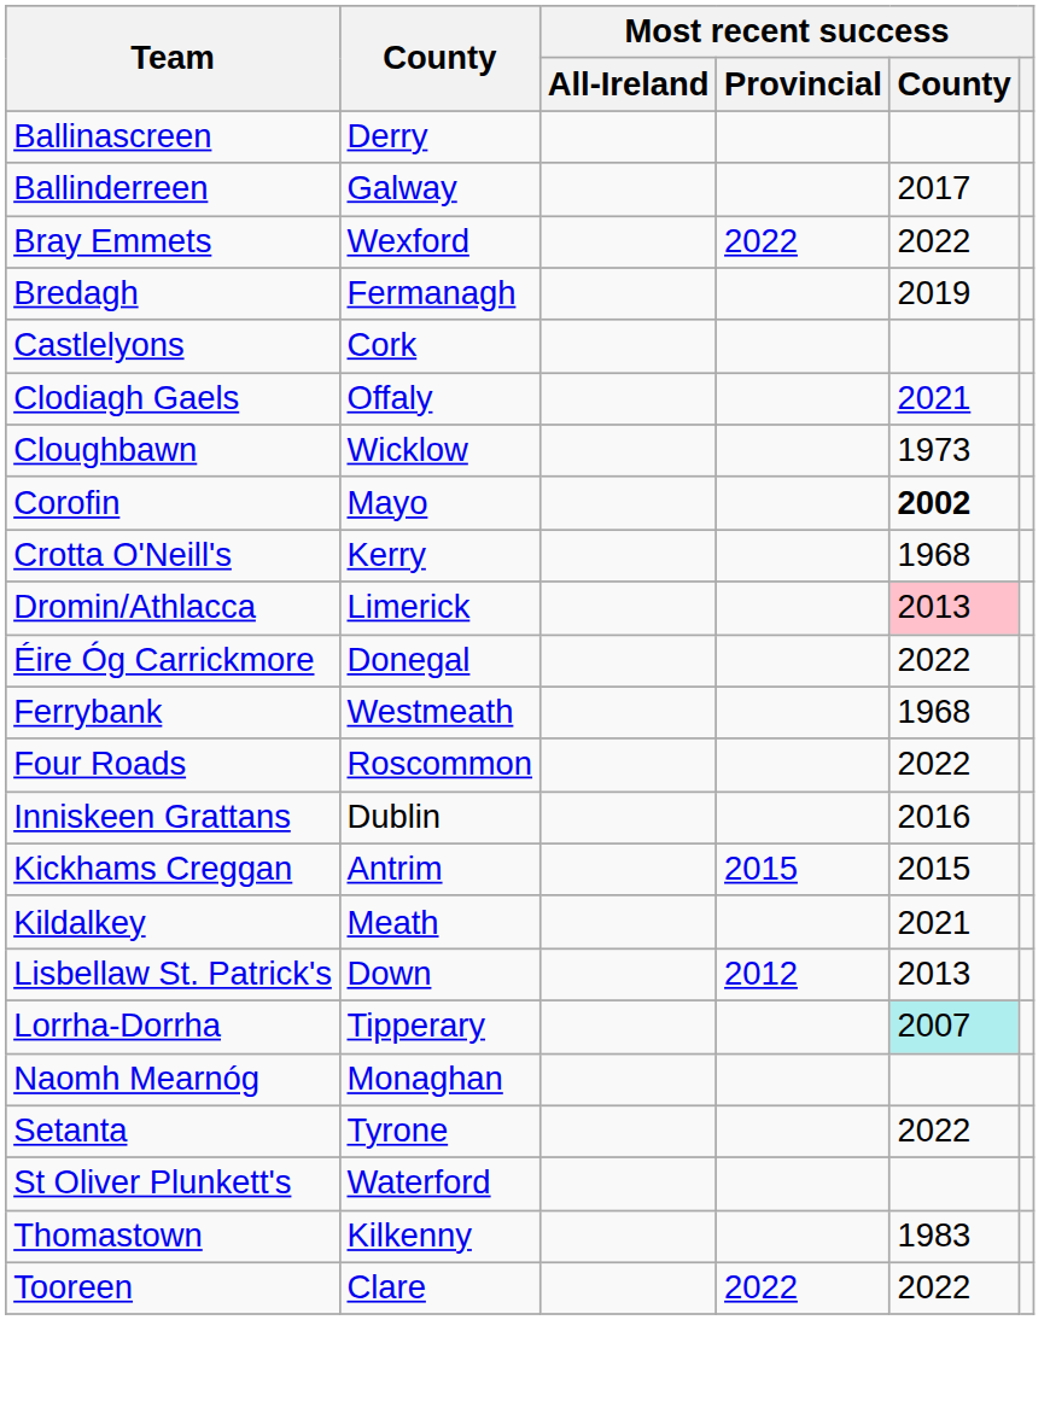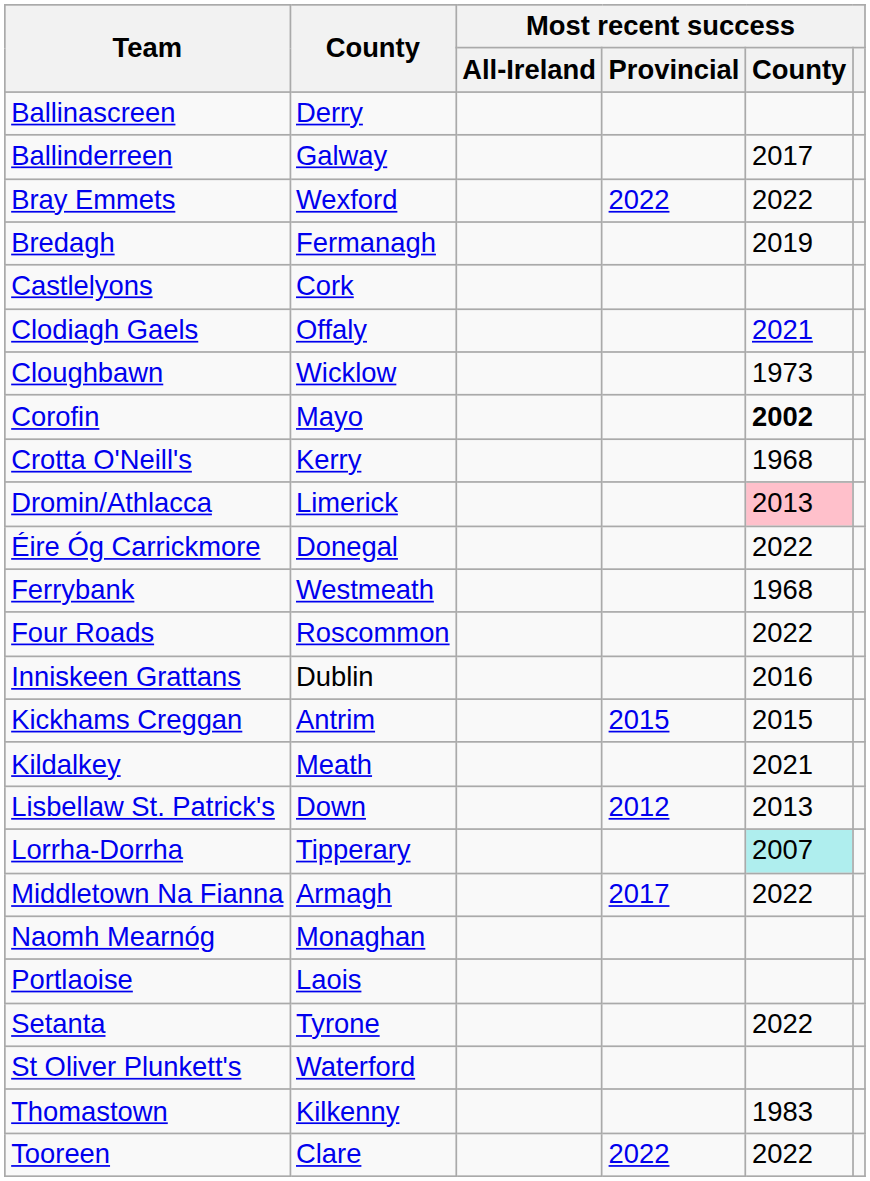+ row: Middletown Na Fianna | Armagh | 2017 | 2022
+ row: Portlaoise | Laois
